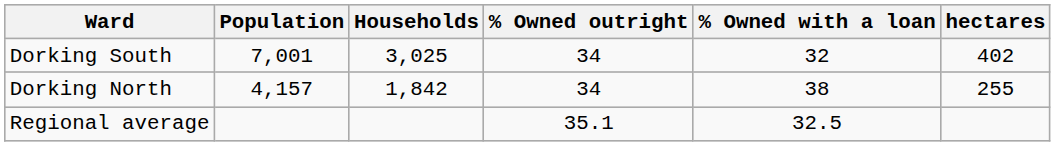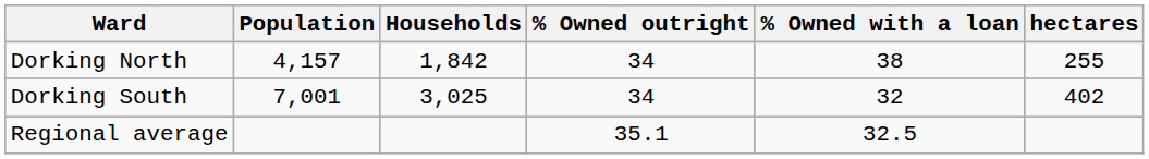rows swapped: Dorking North <-> Dorking South
